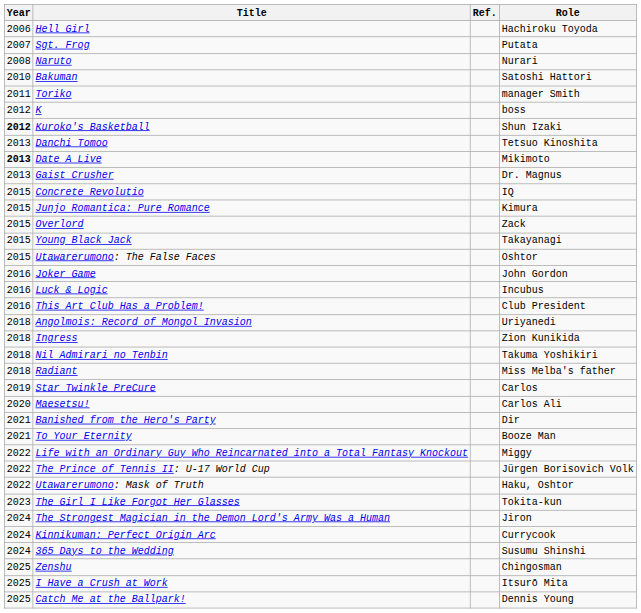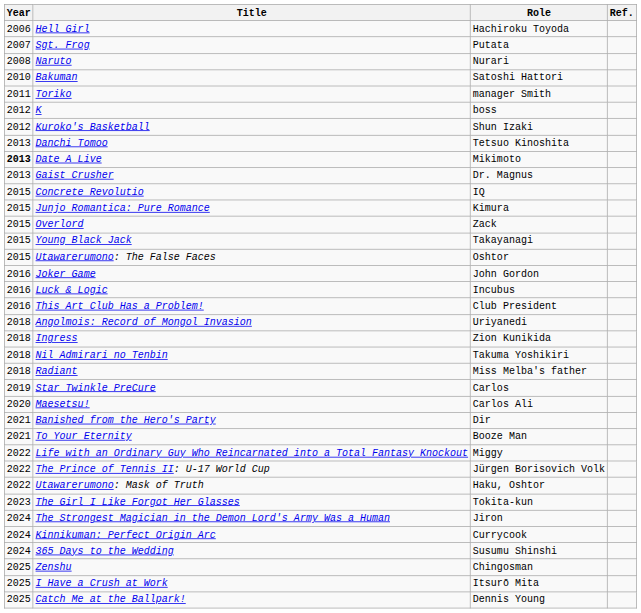columns swapped: Role <-> Ref.
Kuroko's Basketball | Year: bold -> normal
